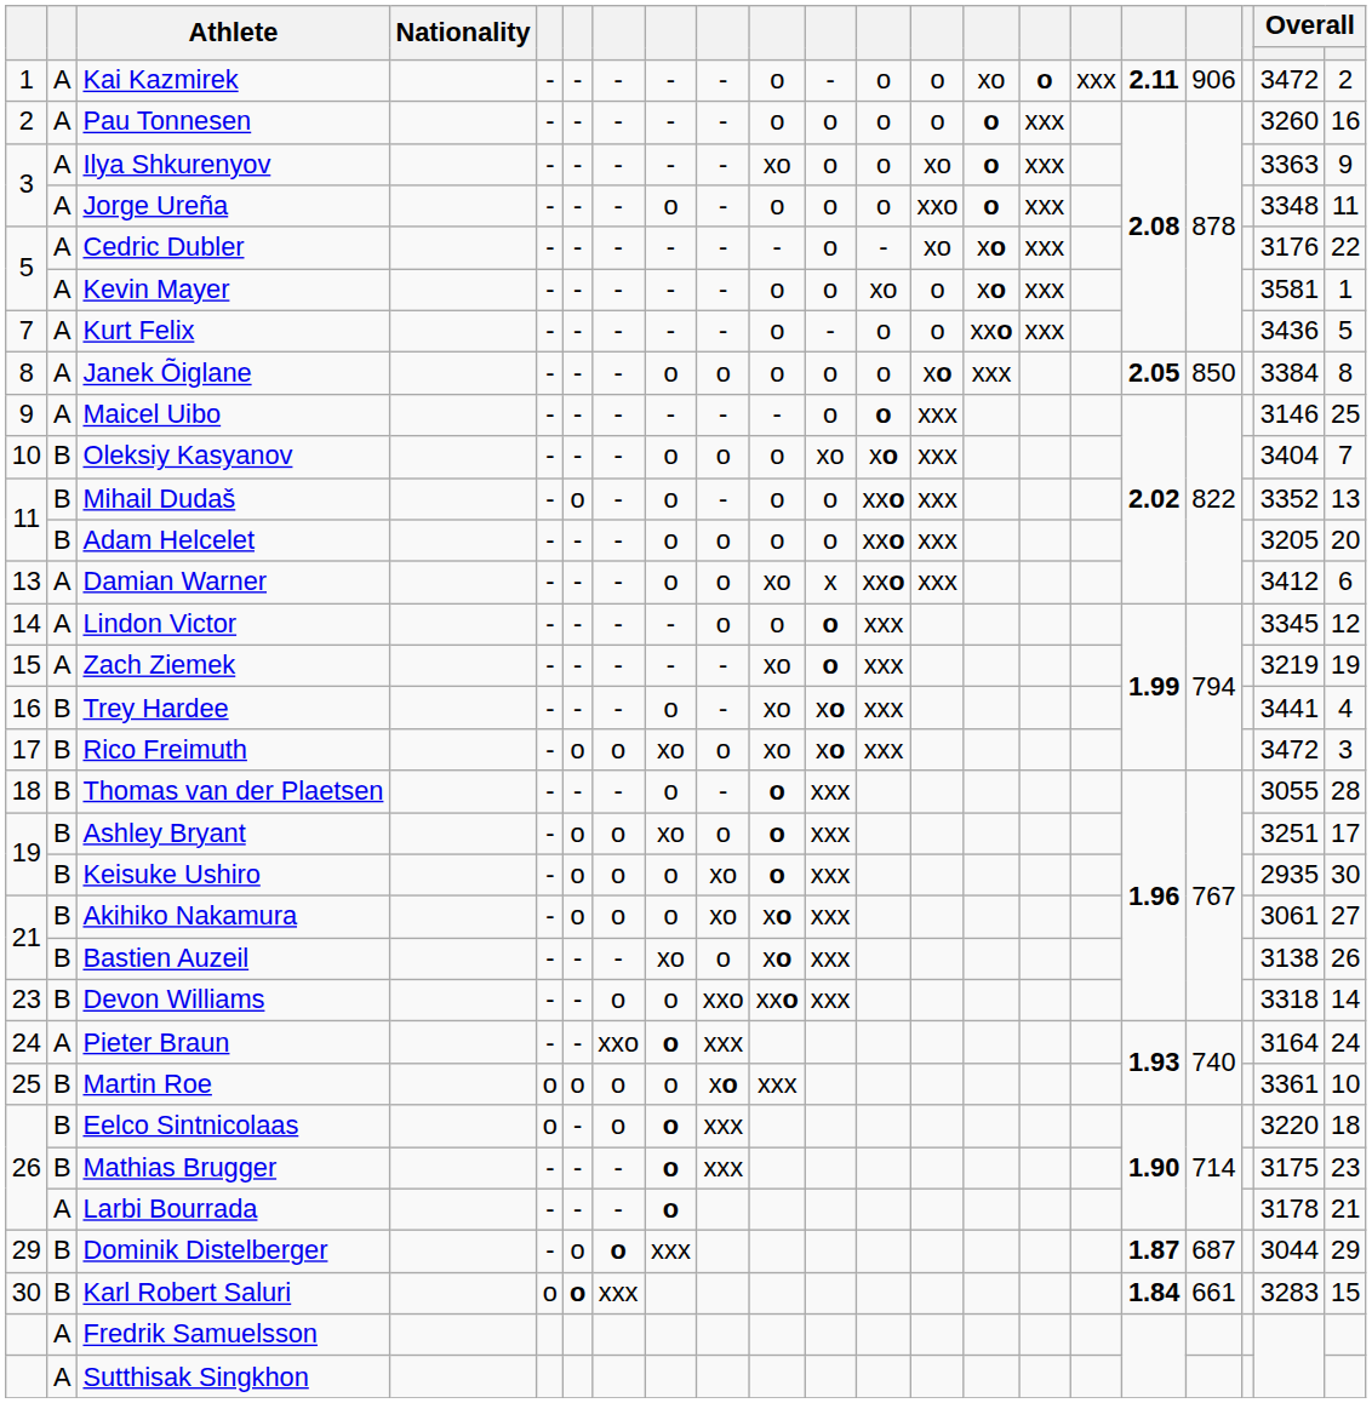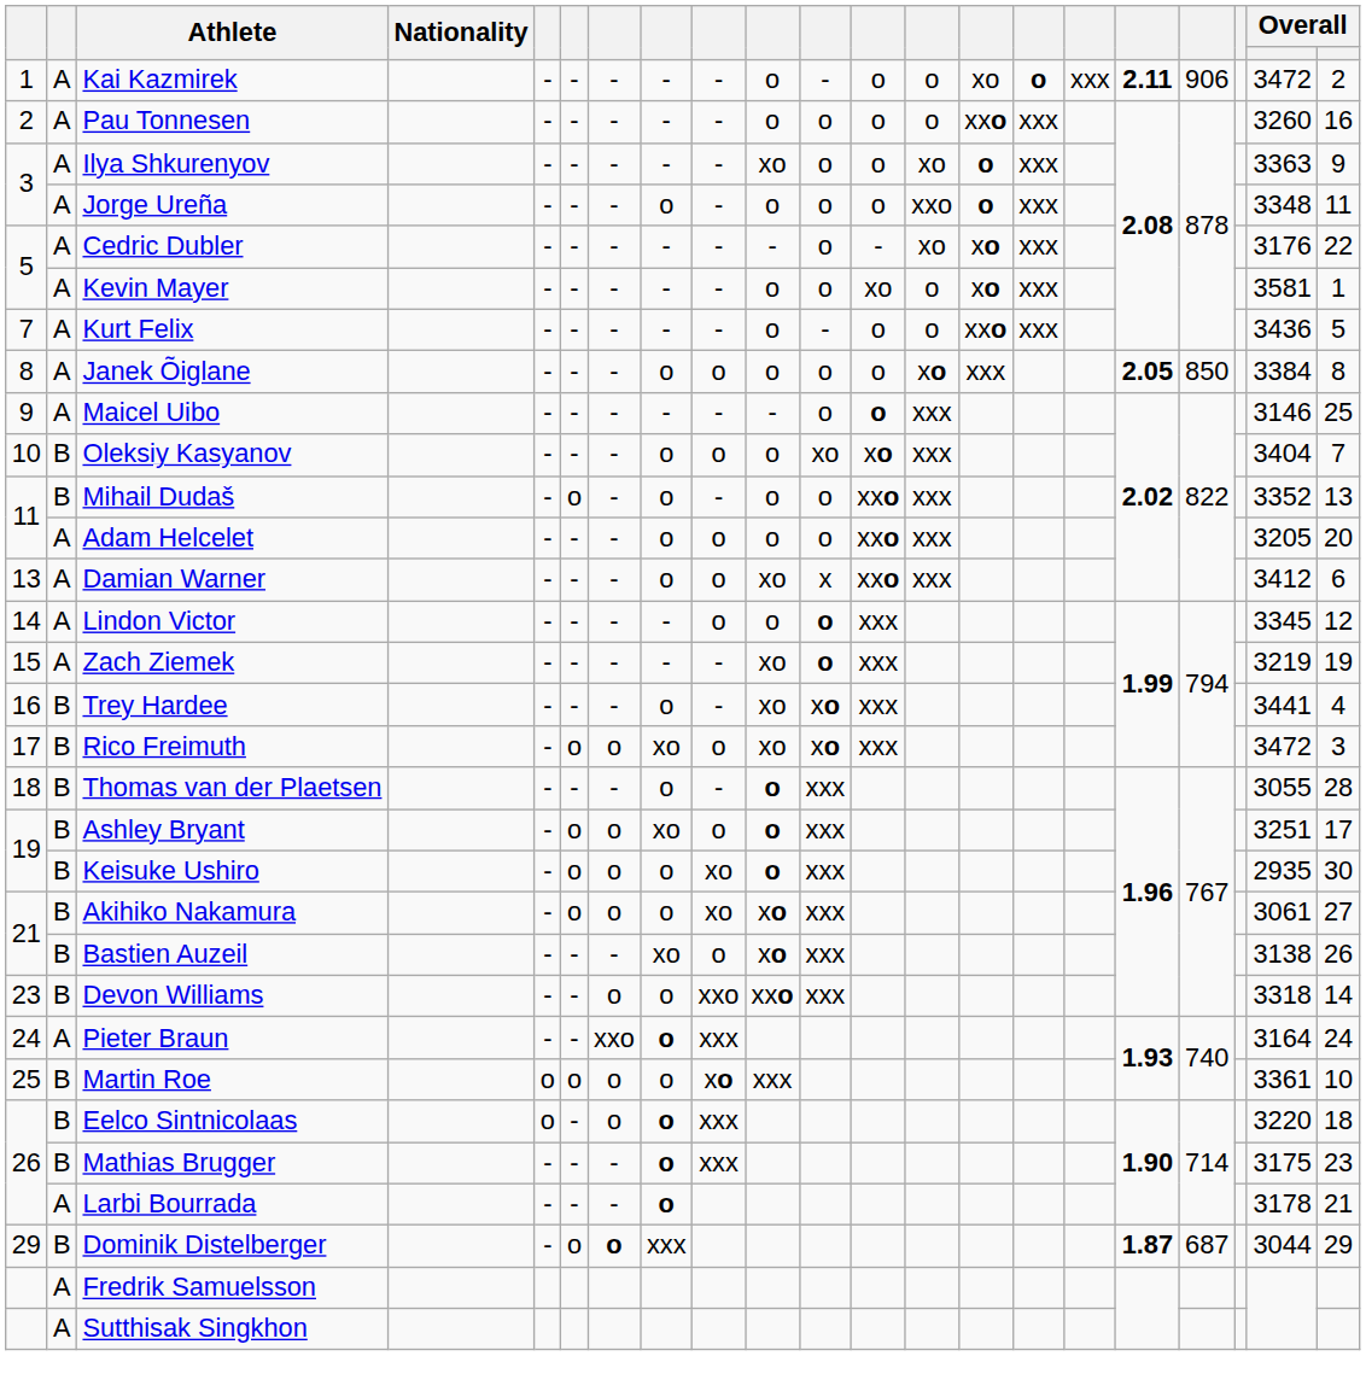Pau Tonnesen | column 14: o -> xxo
Adam Helcelet | column 2: B -> A
- row: 30 | B | Karl Robert Saluri | o | o | xxx | 1.84 | 661 | 3283 | 15
